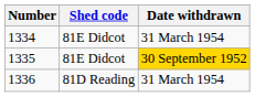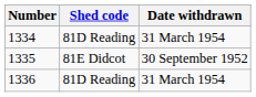1334 | Shed code: 81E Didcot -> 81D Reading
1335 | Date withdrawn: gold background -> no background
